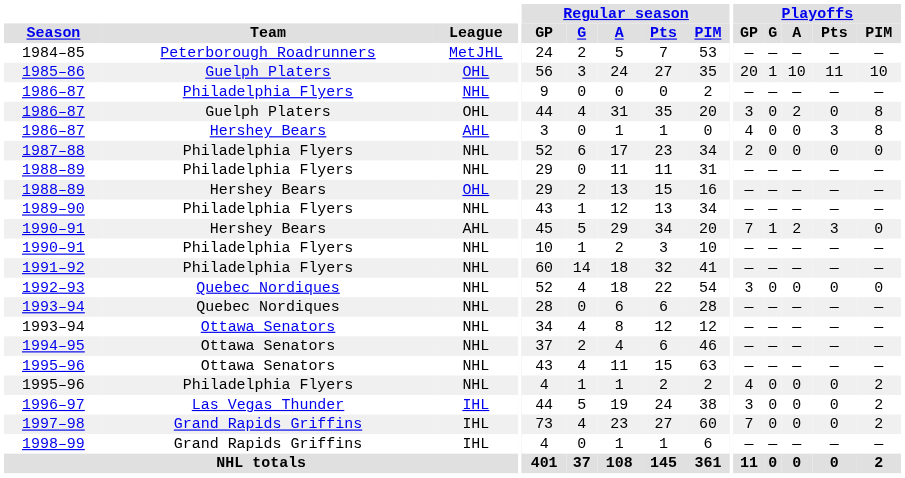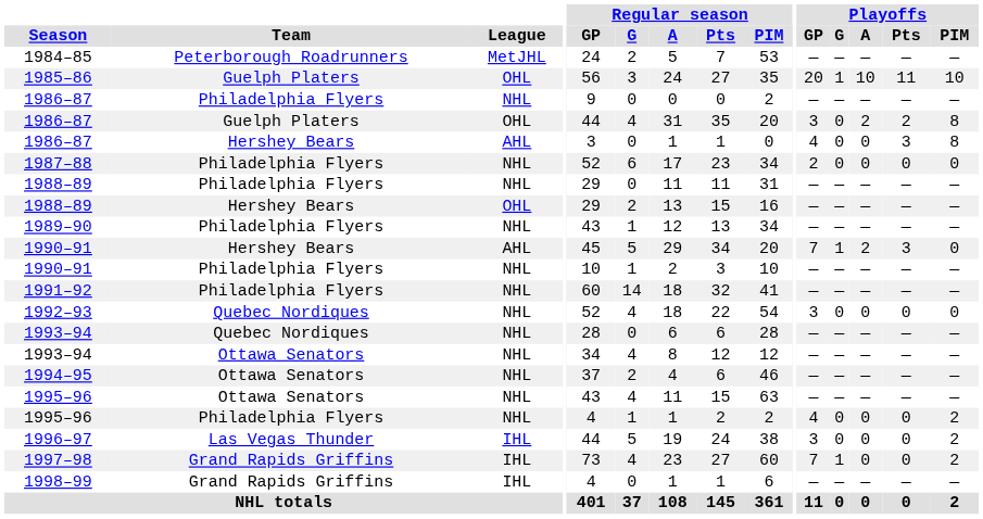1986–87 / Guelph Platers | Playoffs / Pts: 0 -> 2
1997–98 | Playoffs / G: 0 -> 1
